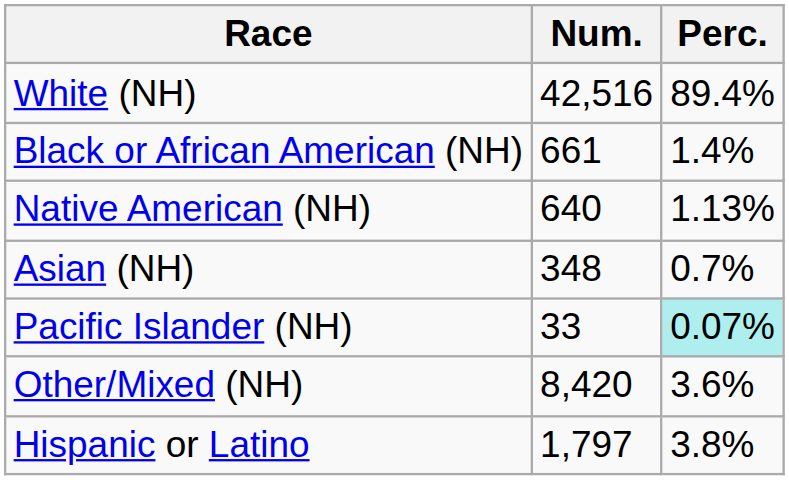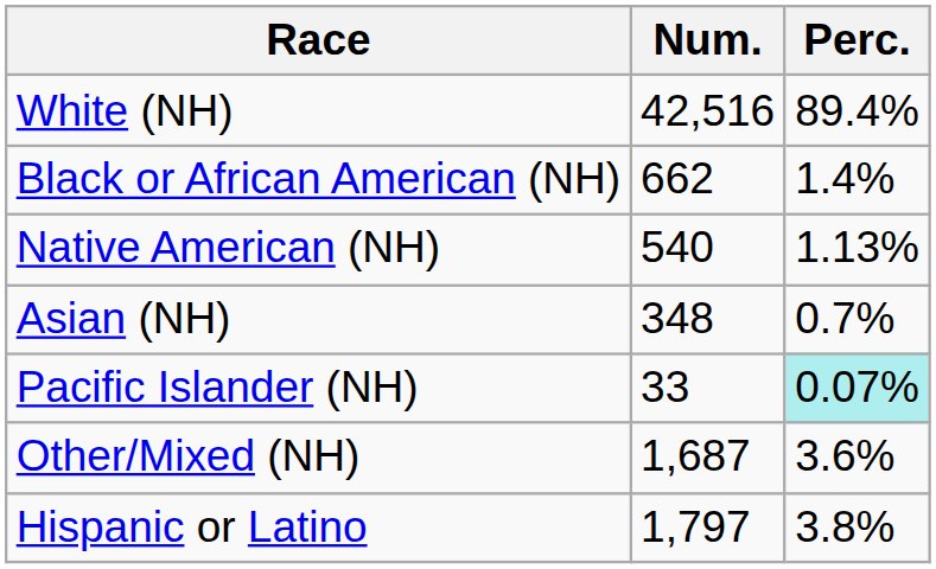Black or African American (NH) | Num.: 661 -> 662
Native American (NH) | Num.: 640 -> 540
Other/Mixed (NH) | Num.: 8,420 -> 1,687
